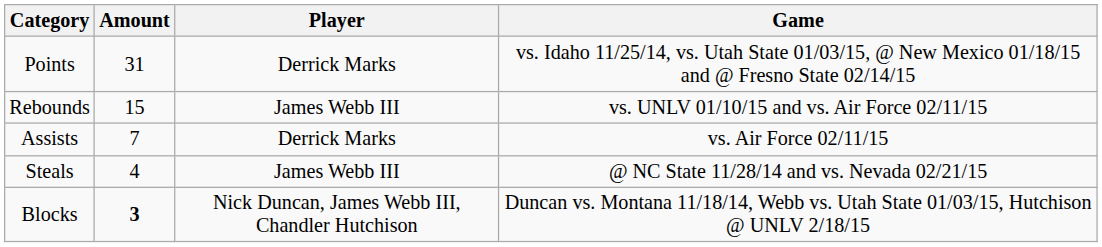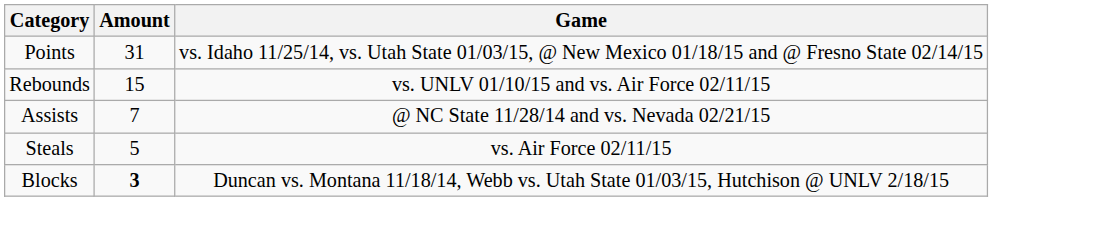- column: Player | Derrick Marks | James Webb III | Derrick Marks | James Webb III | Nick Duncan, James Webb III, Chandler Hutchison
Assists | Game: vs. Air Force 02/11/15 -> @ NC State 11/28/14 and vs. Nevada 02/21/15
Steals | Amount: 4 -> 5
Steals | Game: @ NC State 11/28/14 and vs. Nevada 02/21/15 -> vs. Air Force 02/11/15
